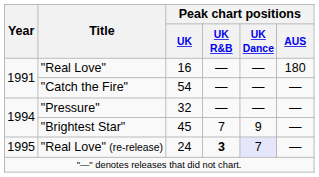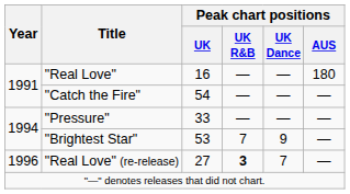"Pressure" | Peak chart positions / UK: 32 -> 33
"Brightest Star" | Peak chart positions / UK: 45 -> 53
"Real Love" (re-release) | Year: 1995 -> 1996
"Real Love" (re-release) | Peak chart positions / UK: 24 -> 27
"Real Love" (re-release) | Peak chart positions / UK Dance: lavender background -> no background
